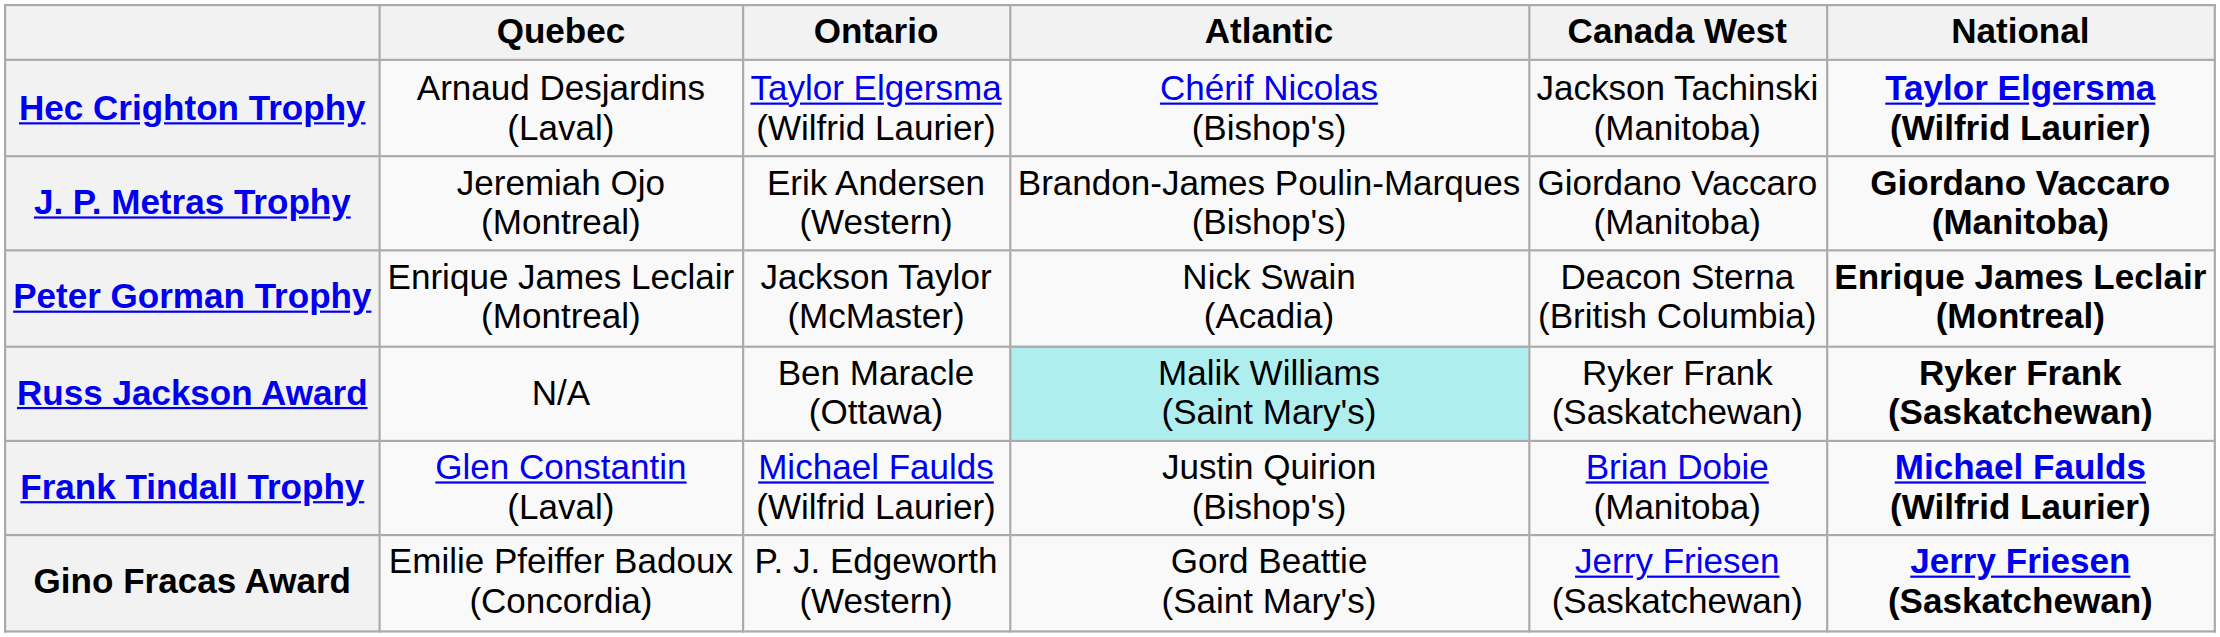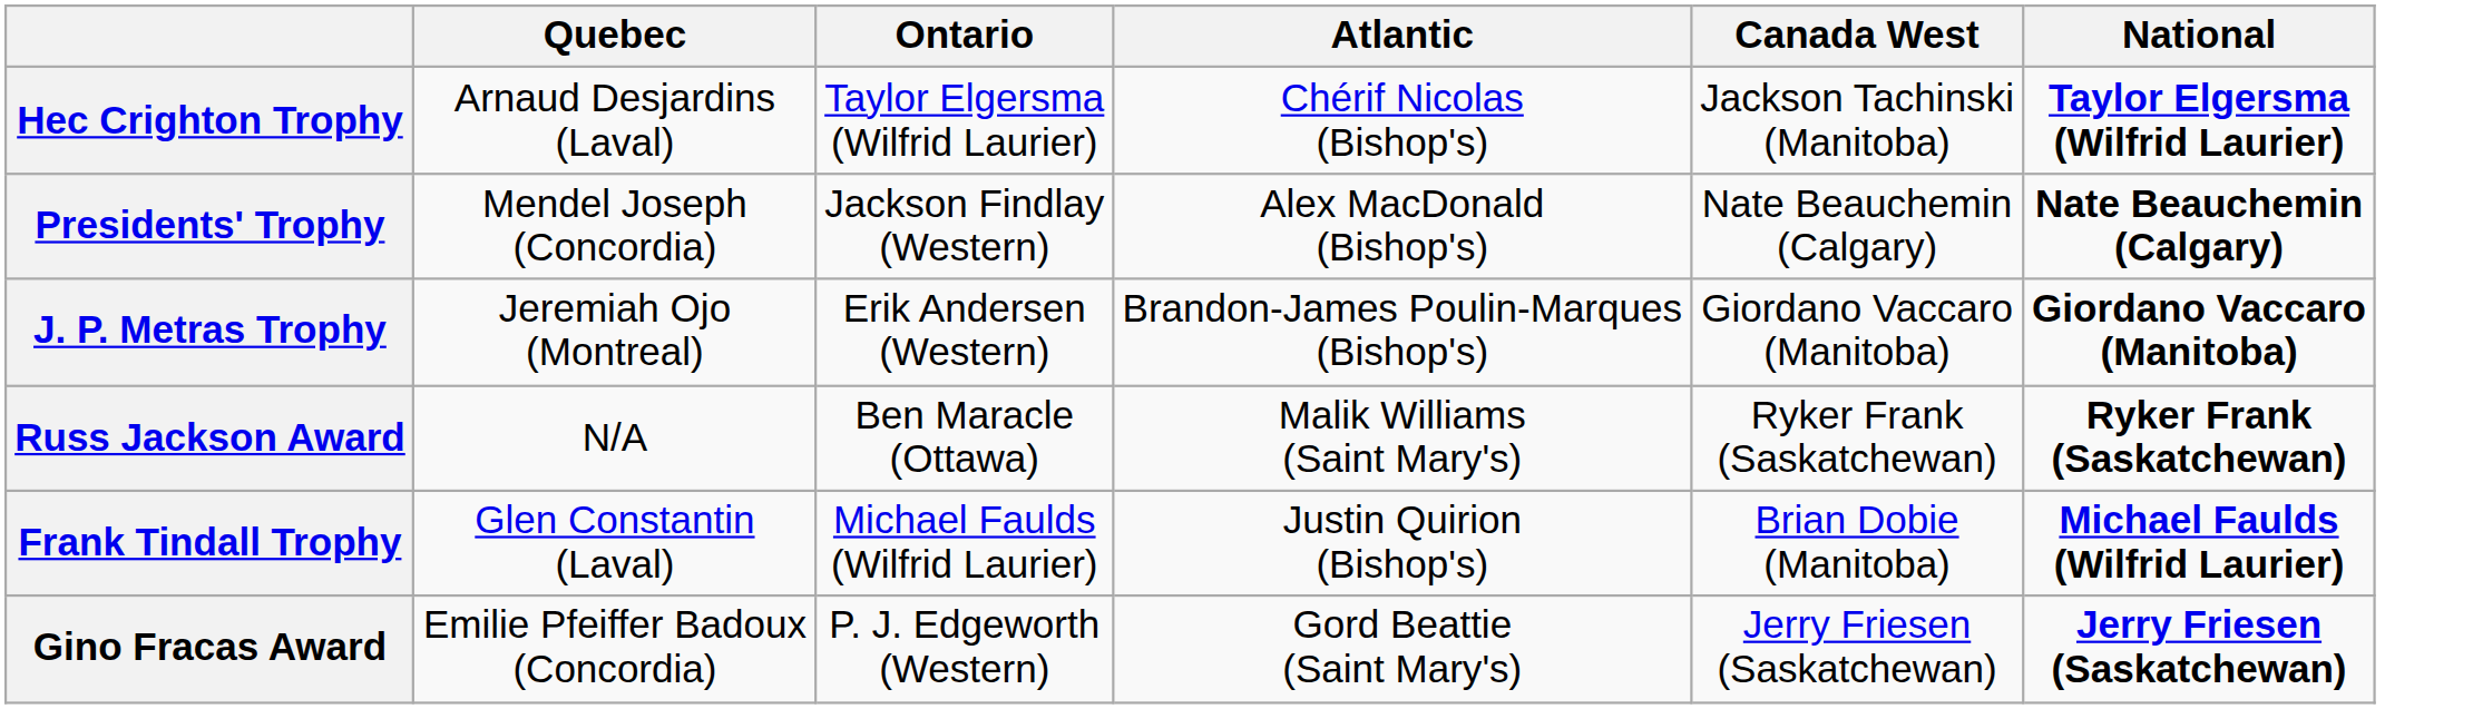+ row: Presidents' Trophy | Mendel Joseph (Concordia) | Jackson Findlay (Western) | Alex MacDonald (Bishop's) | Nate Beauchemin (Calgary) | Nate Beauchemin (Calgary)
- row: Peter Gorman Trophy | Enrique James Leclair (Montreal) | Jackson Taylor (McMaster) | Nick Swain (Acadia) | Deacon Sterna (British Columbia) | Enrique James Leclair (Montreal)
Russ Jackson Award | Atlantic: paleturquoise background -> no background
